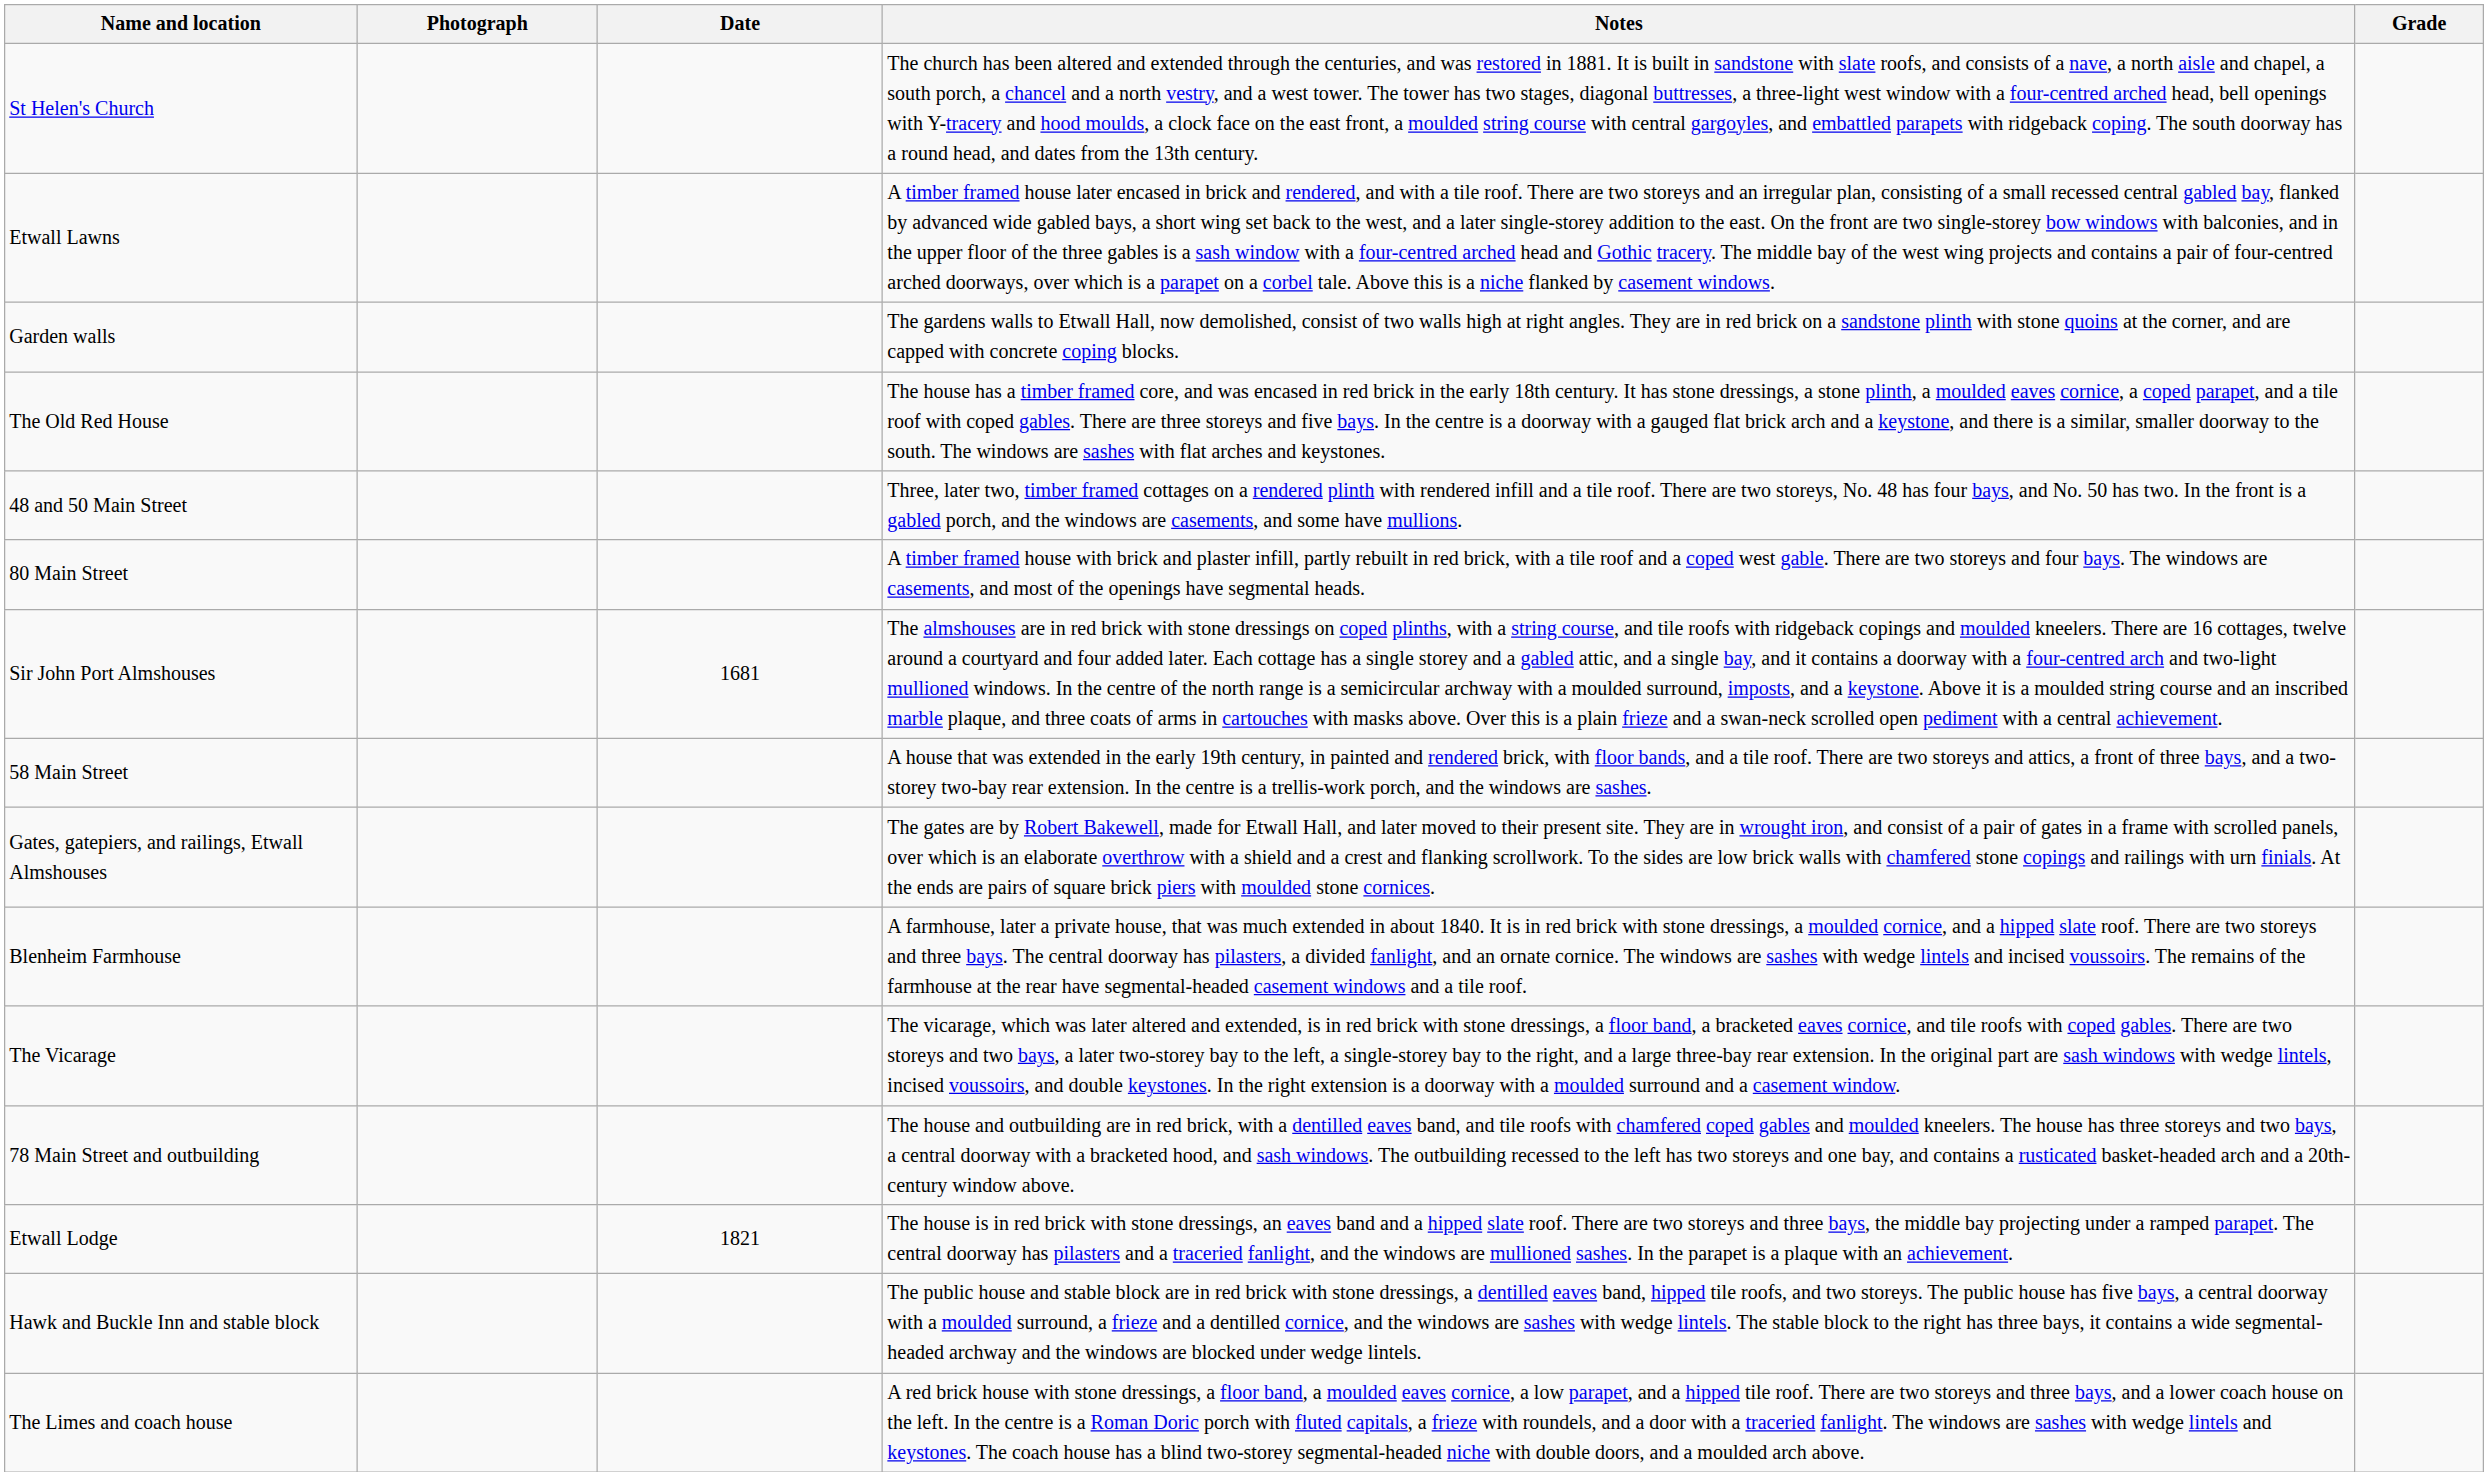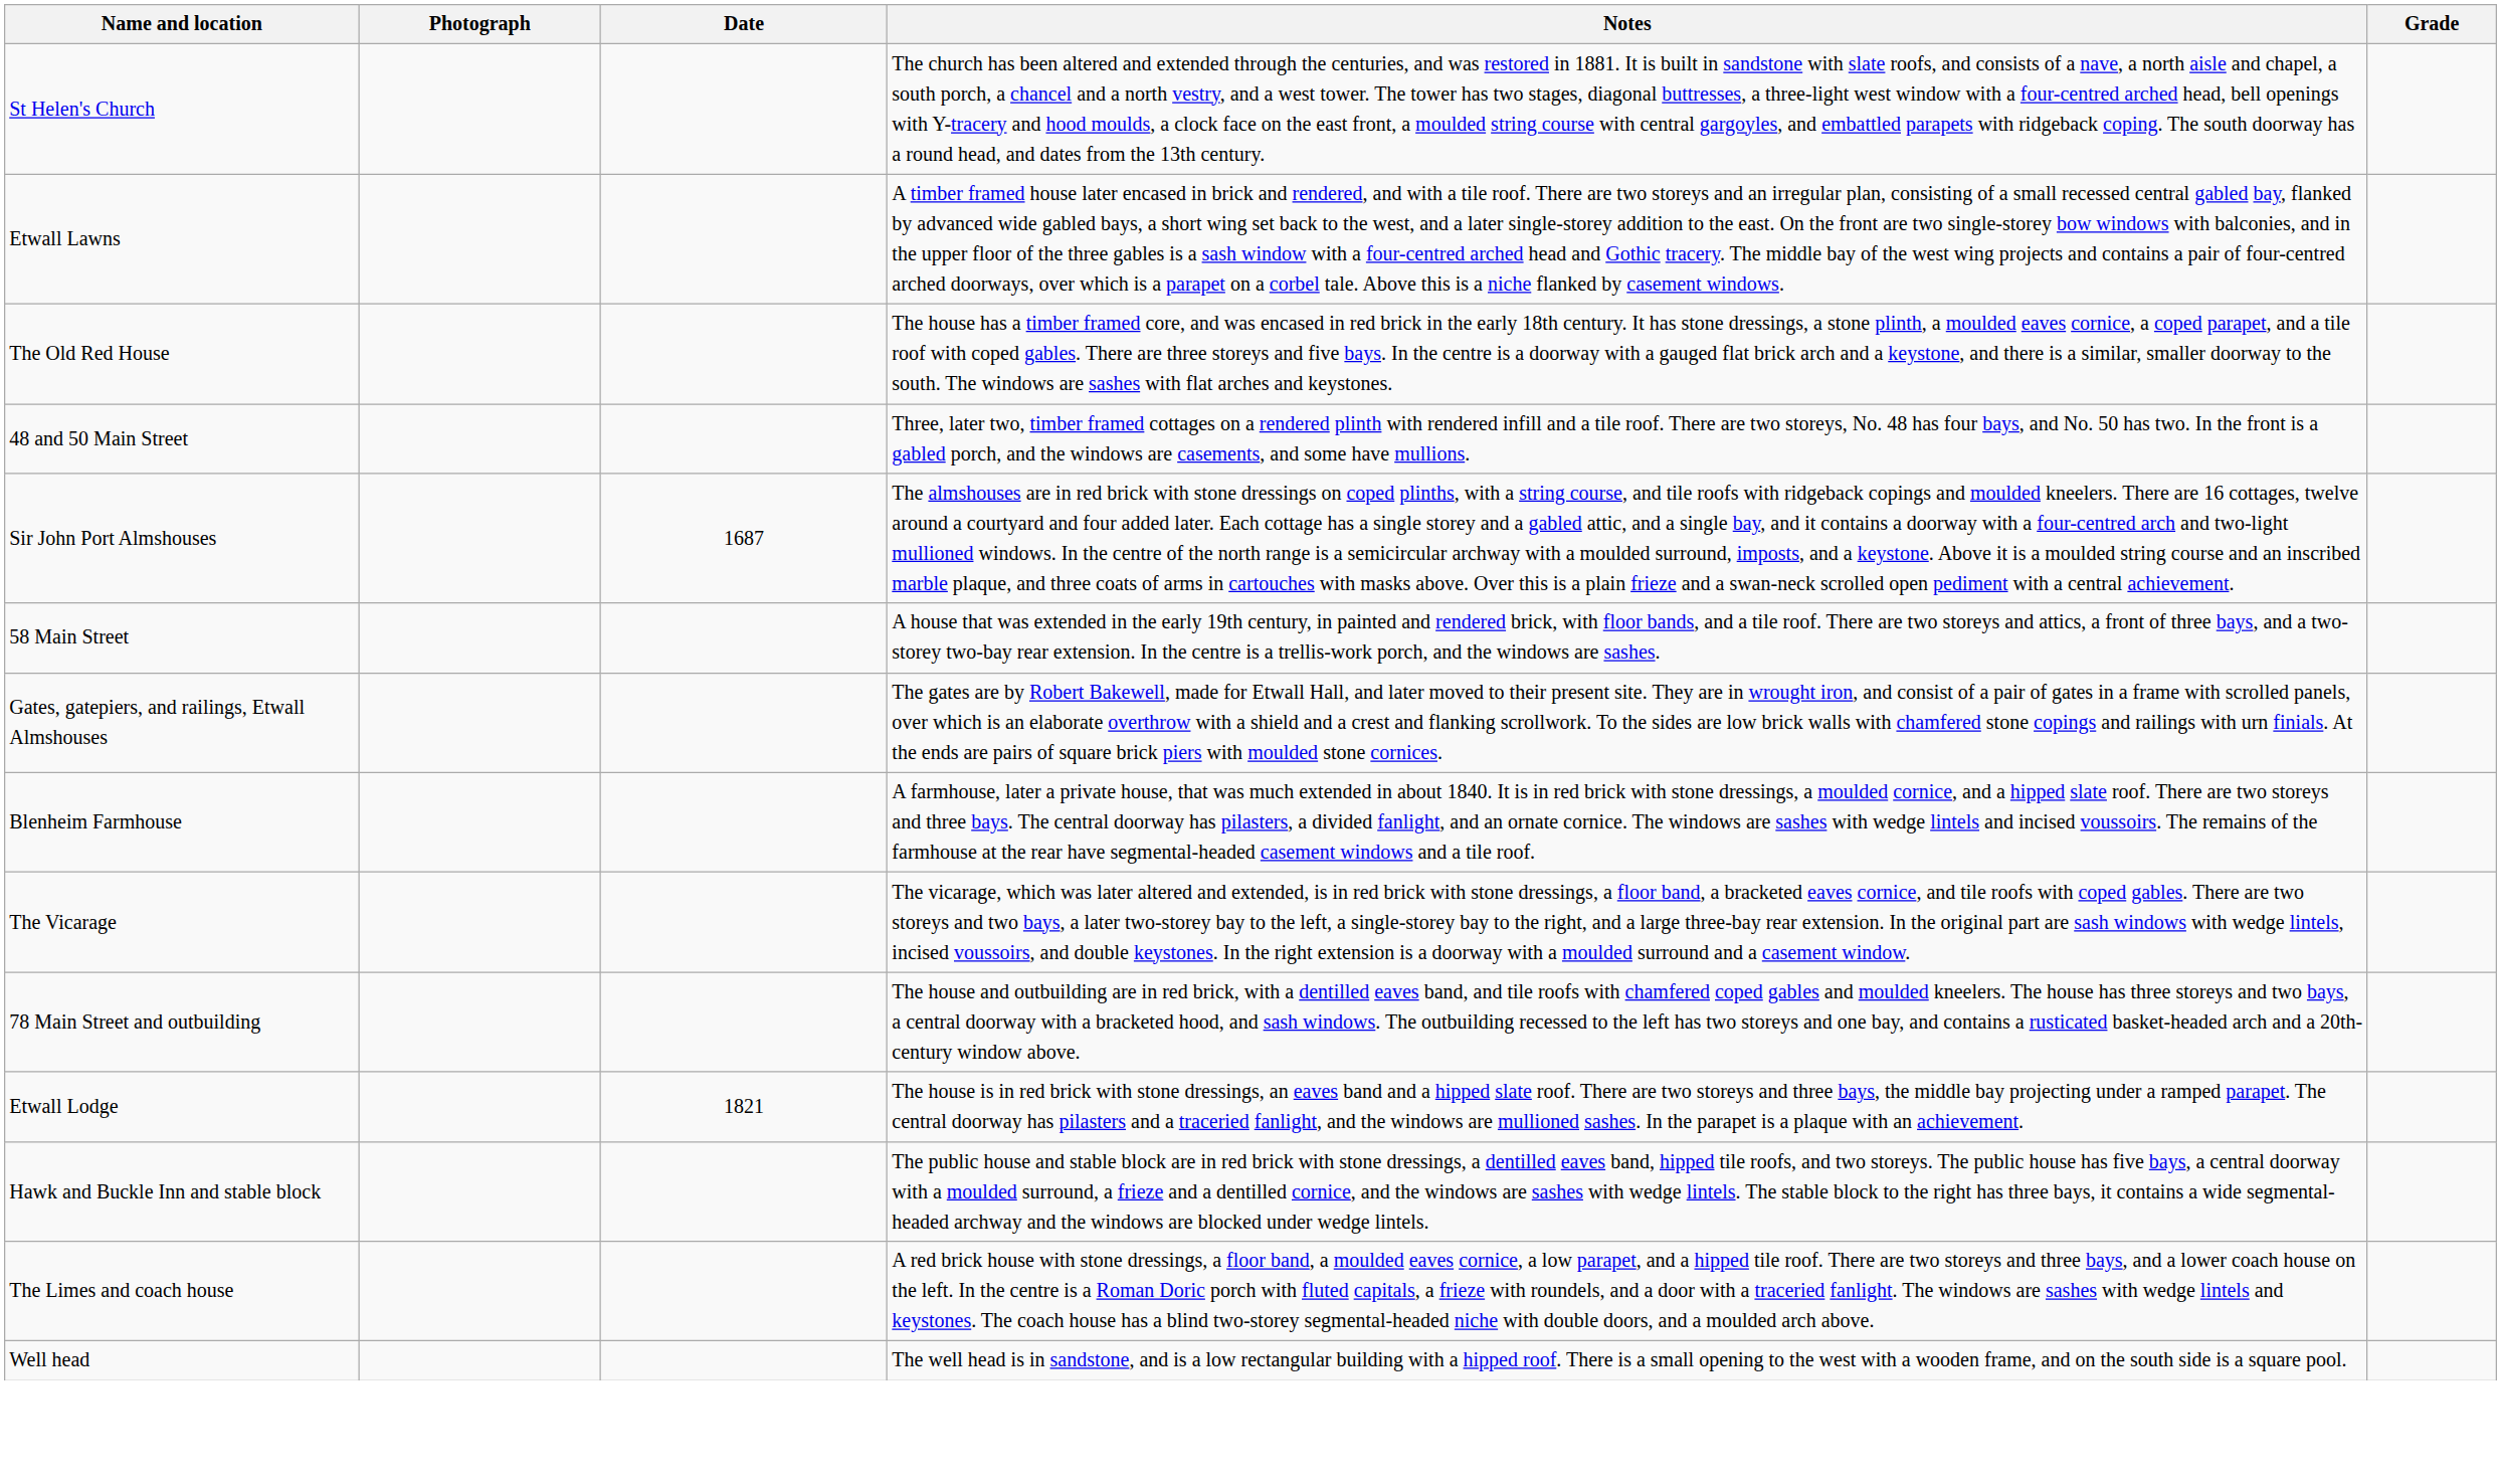- row: Garden walls | The gardens walls to Etwall Hall, now demolished, consist of two walls high at right angles. They are in red brick on a sandstone plinth with stone quoins at the corner, and are capped with concrete coping blocks.
- row: 80 Main Street | A timber framed house with brick and plaster infill, partly rebuilt in red brick, with a tile roof and a coped west gable. There are two storeys and four bays. The windows are casements, and most of the openings have segmental heads.
Sir John Port Almshouses | Date: 1681 -> 1687
+ row: Well head | The well head is in sandstone, and is a low rectangular building with a hipped roof. There is a small opening to the west with a wooden frame, and on the south side is a square pool.
